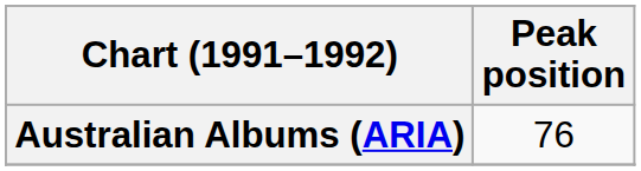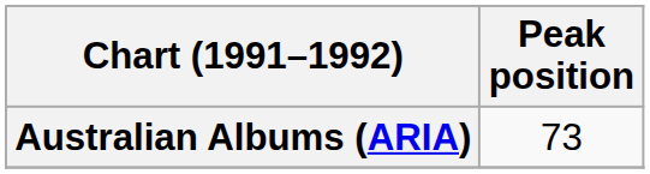Australian Albums (ARIA) | Peak position: 76 -> 73
